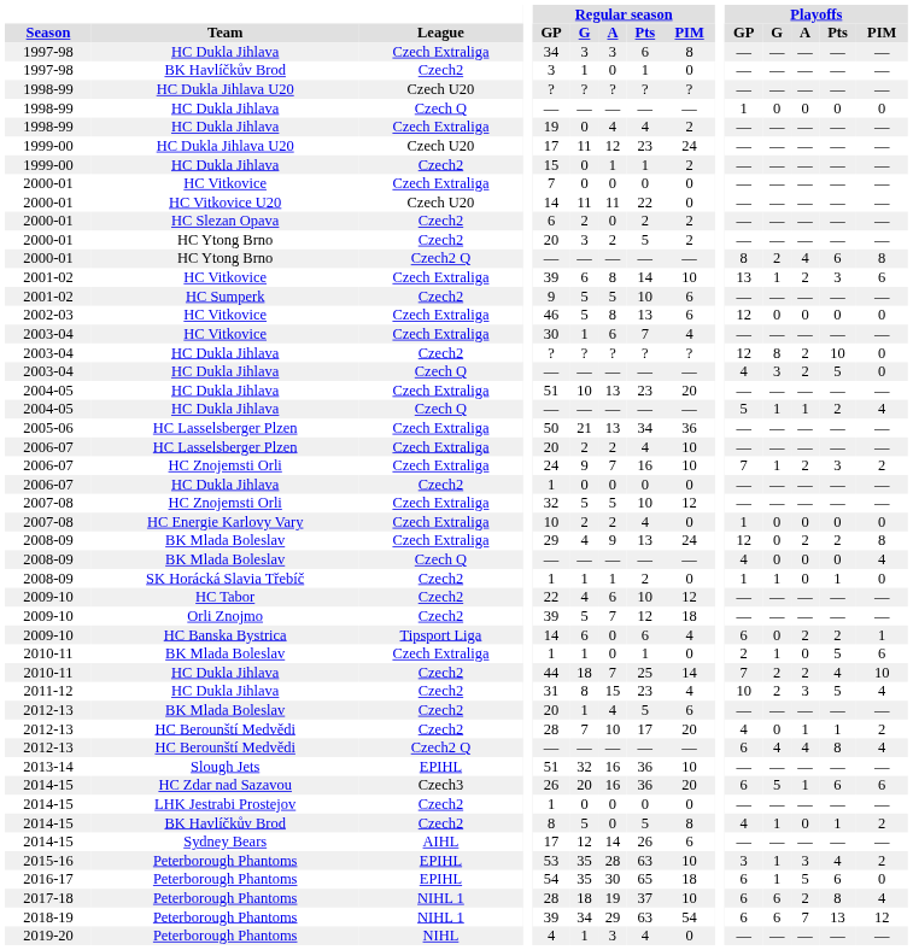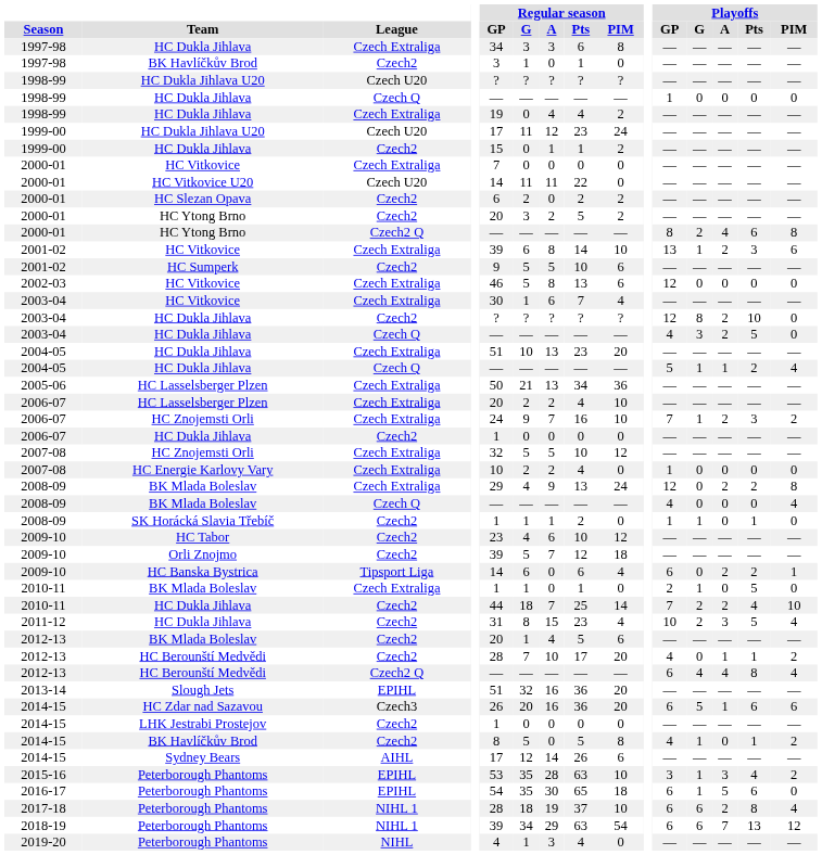2009-10 / HC Tabor | Regular season / GP: 22 -> 23
2010-11 / BK Mlada Boleslav | Playoffs / PIM: 6 -> 0
2013-14 | Regular season / PIM: 10 -> 20
